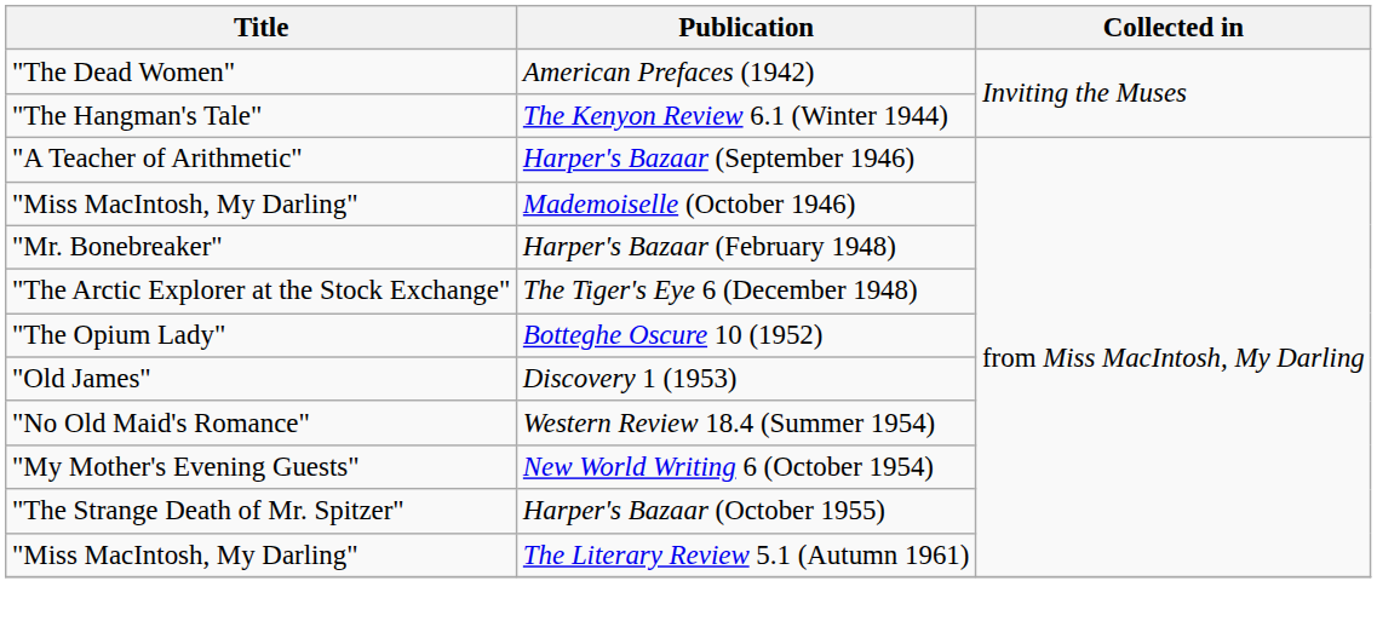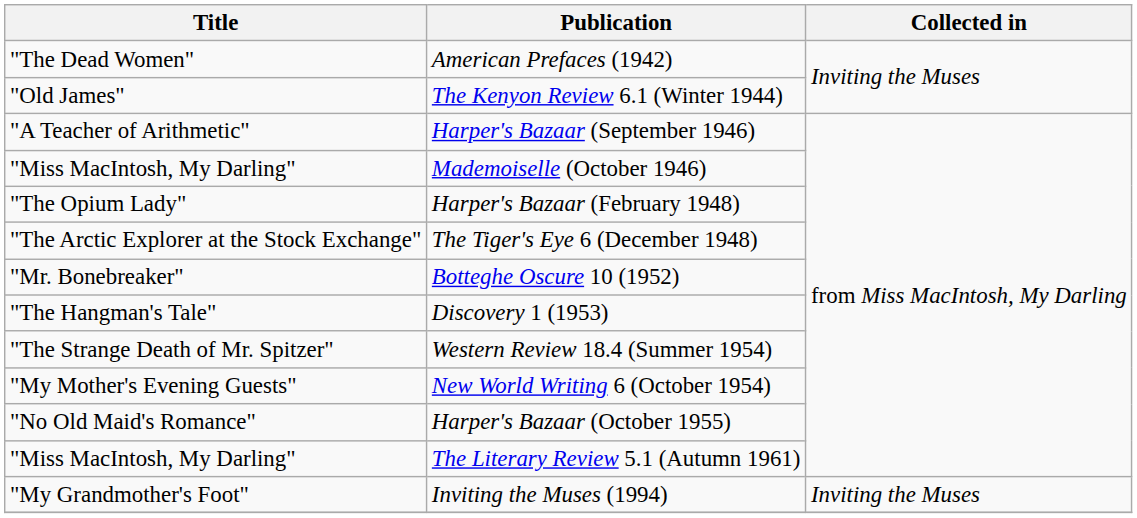The Kenyon Review 6.1 (Winter 1944) | Title: "The Hangman's Tale" -> "Old James"
Harper's Bazaar (February 1948) | Title: "Mr. Bonebreaker" -> "The Opium Lady"
Botteghe Oscure 10 (1952) | Title: "The Opium Lady" -> "Mr. Bonebreaker"
Discovery 1 (1953) | Title: "Old James" -> "The Hangman's Tale"
Western Review 18.4 (Summer 1954) | Title: "No Old Maid's Romance" -> "The Strange Death of Mr. Spitzer"
Harper's Bazaar (October 1955) | Title: "The Strange Death of Mr. Spitzer" -> "No Old Maid's Romance"
+ row: "My Grandmother's Foot" | Inviting the Muses (1994) | Inviting the Muses
